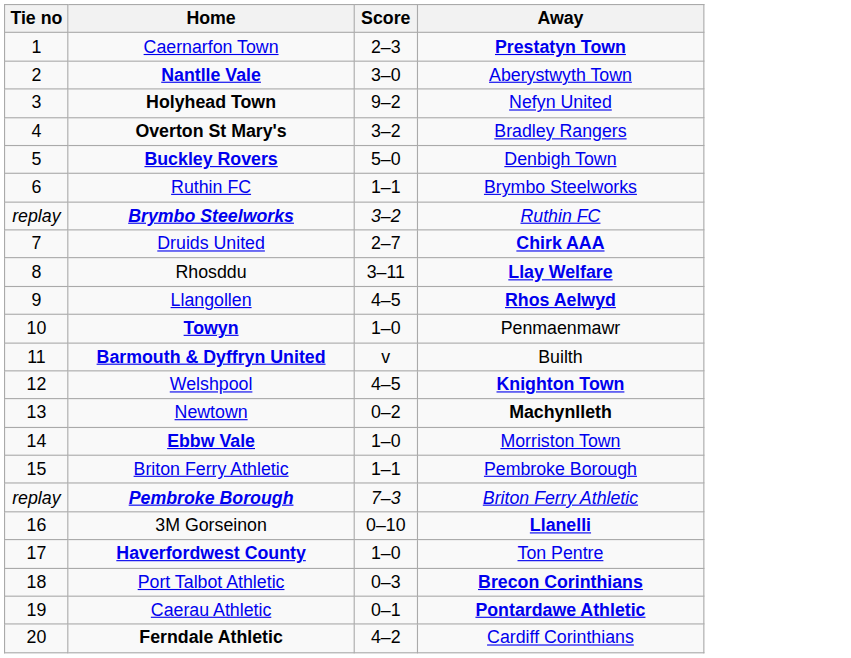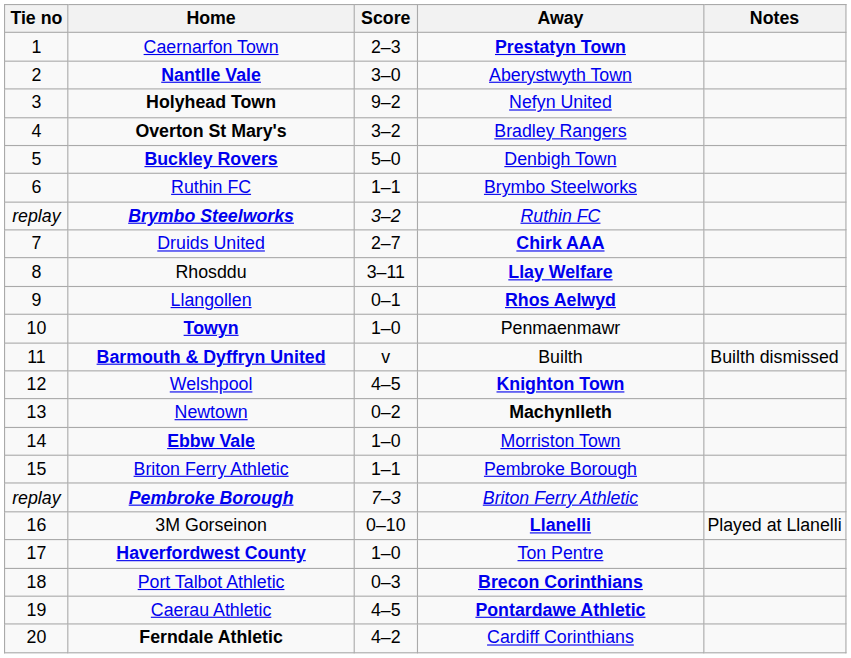+ column: Notes | Builth dismissed | Played at Llanelli
Llangollen | Score: 4–5 -> 0–1
Caerau Athletic | Score: 0–1 -> 4–5
